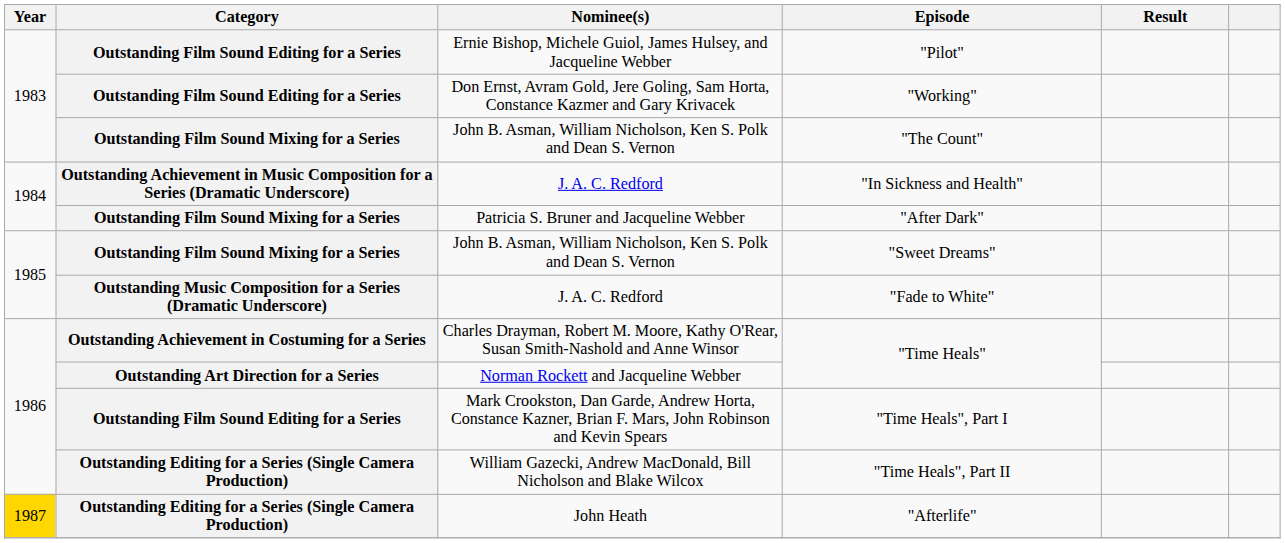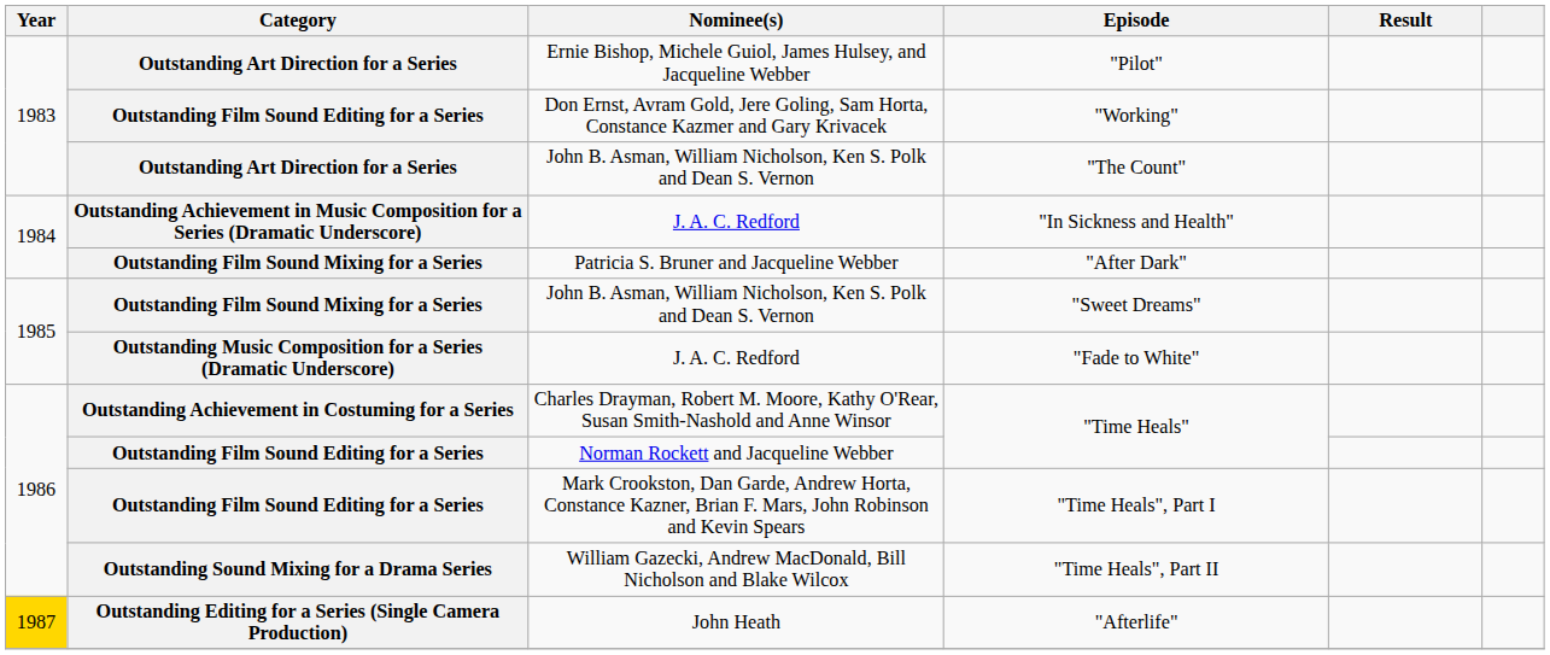"Pilot" | Category: Outstanding Film Sound Editing for a Series -> Outstanding Art Direction for a Series
"The Count" | Category: Outstanding Film Sound Mixing for a Series -> Outstanding Art Direction for a Series
Norman Rockett and Jacqueline Webber / "Time Heals" | Category: Outstanding Art Direction for a Series -> Outstanding Film Sound Editing for a Series
"Time Heals", Part II | Category: Outstanding Editing for a Series (Single Camera Production) -> Outstanding Sound Mixing for a Drama Series
